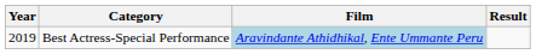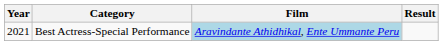Best Actress-Special Performance | Year: 2019 -> 2021
